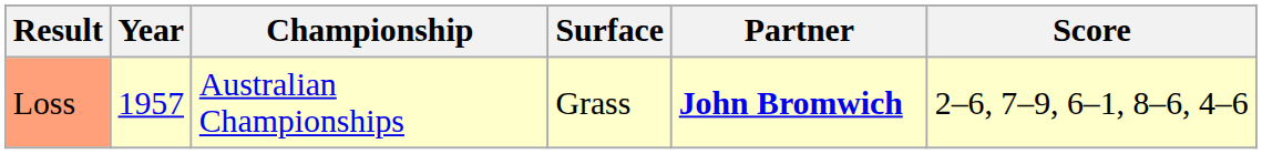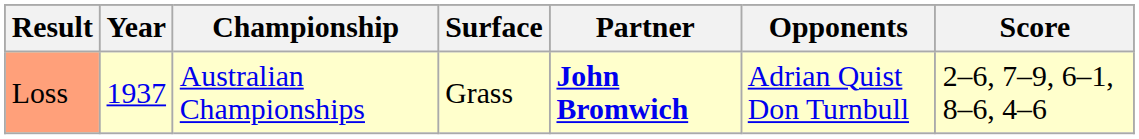+ column: Opponents | Adrian Quist Don Turnbull
Loss | Year: 1957 -> 1937
